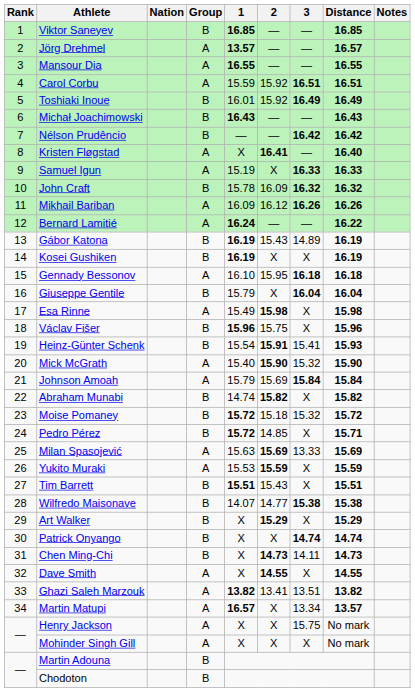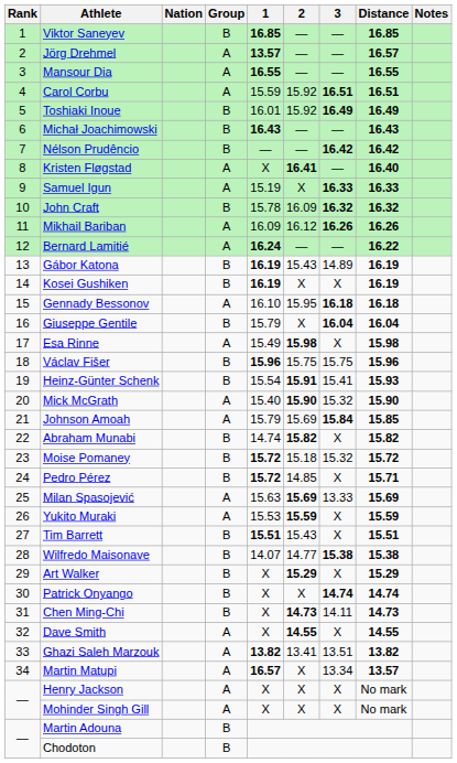Václav Fišer | 3: X -> 15.75
Johnson Amoah | Distance: 15.84 -> 15.85
Henry Jackson | 3: 15.75 -> X
